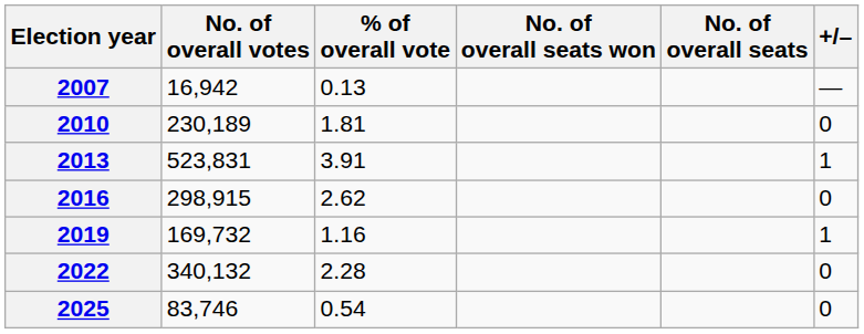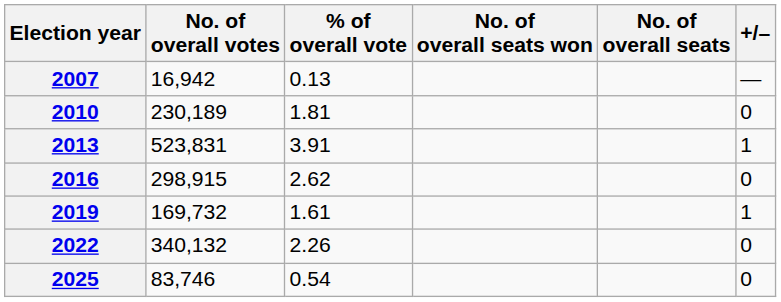2019 | % of overall vote: 1.16 -> 1.61
2022 | % of overall vote: 2.28 -> 2.26
